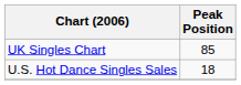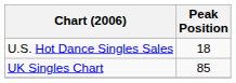rows swapped: UK Singles Chart <-> U.S. Hot Dance Singles Sales
